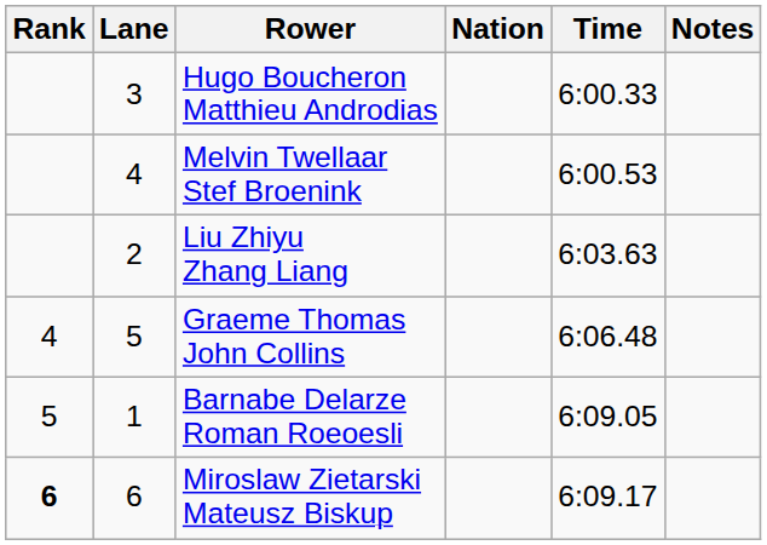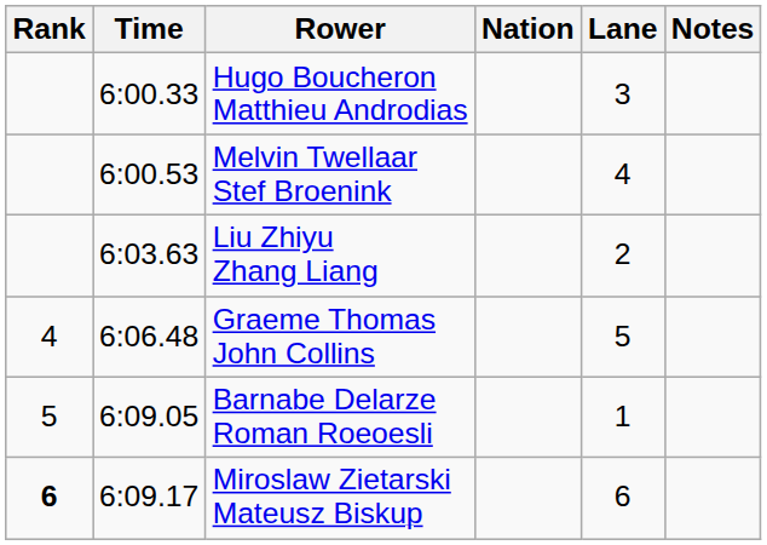columns swapped: Lane <-> Time
